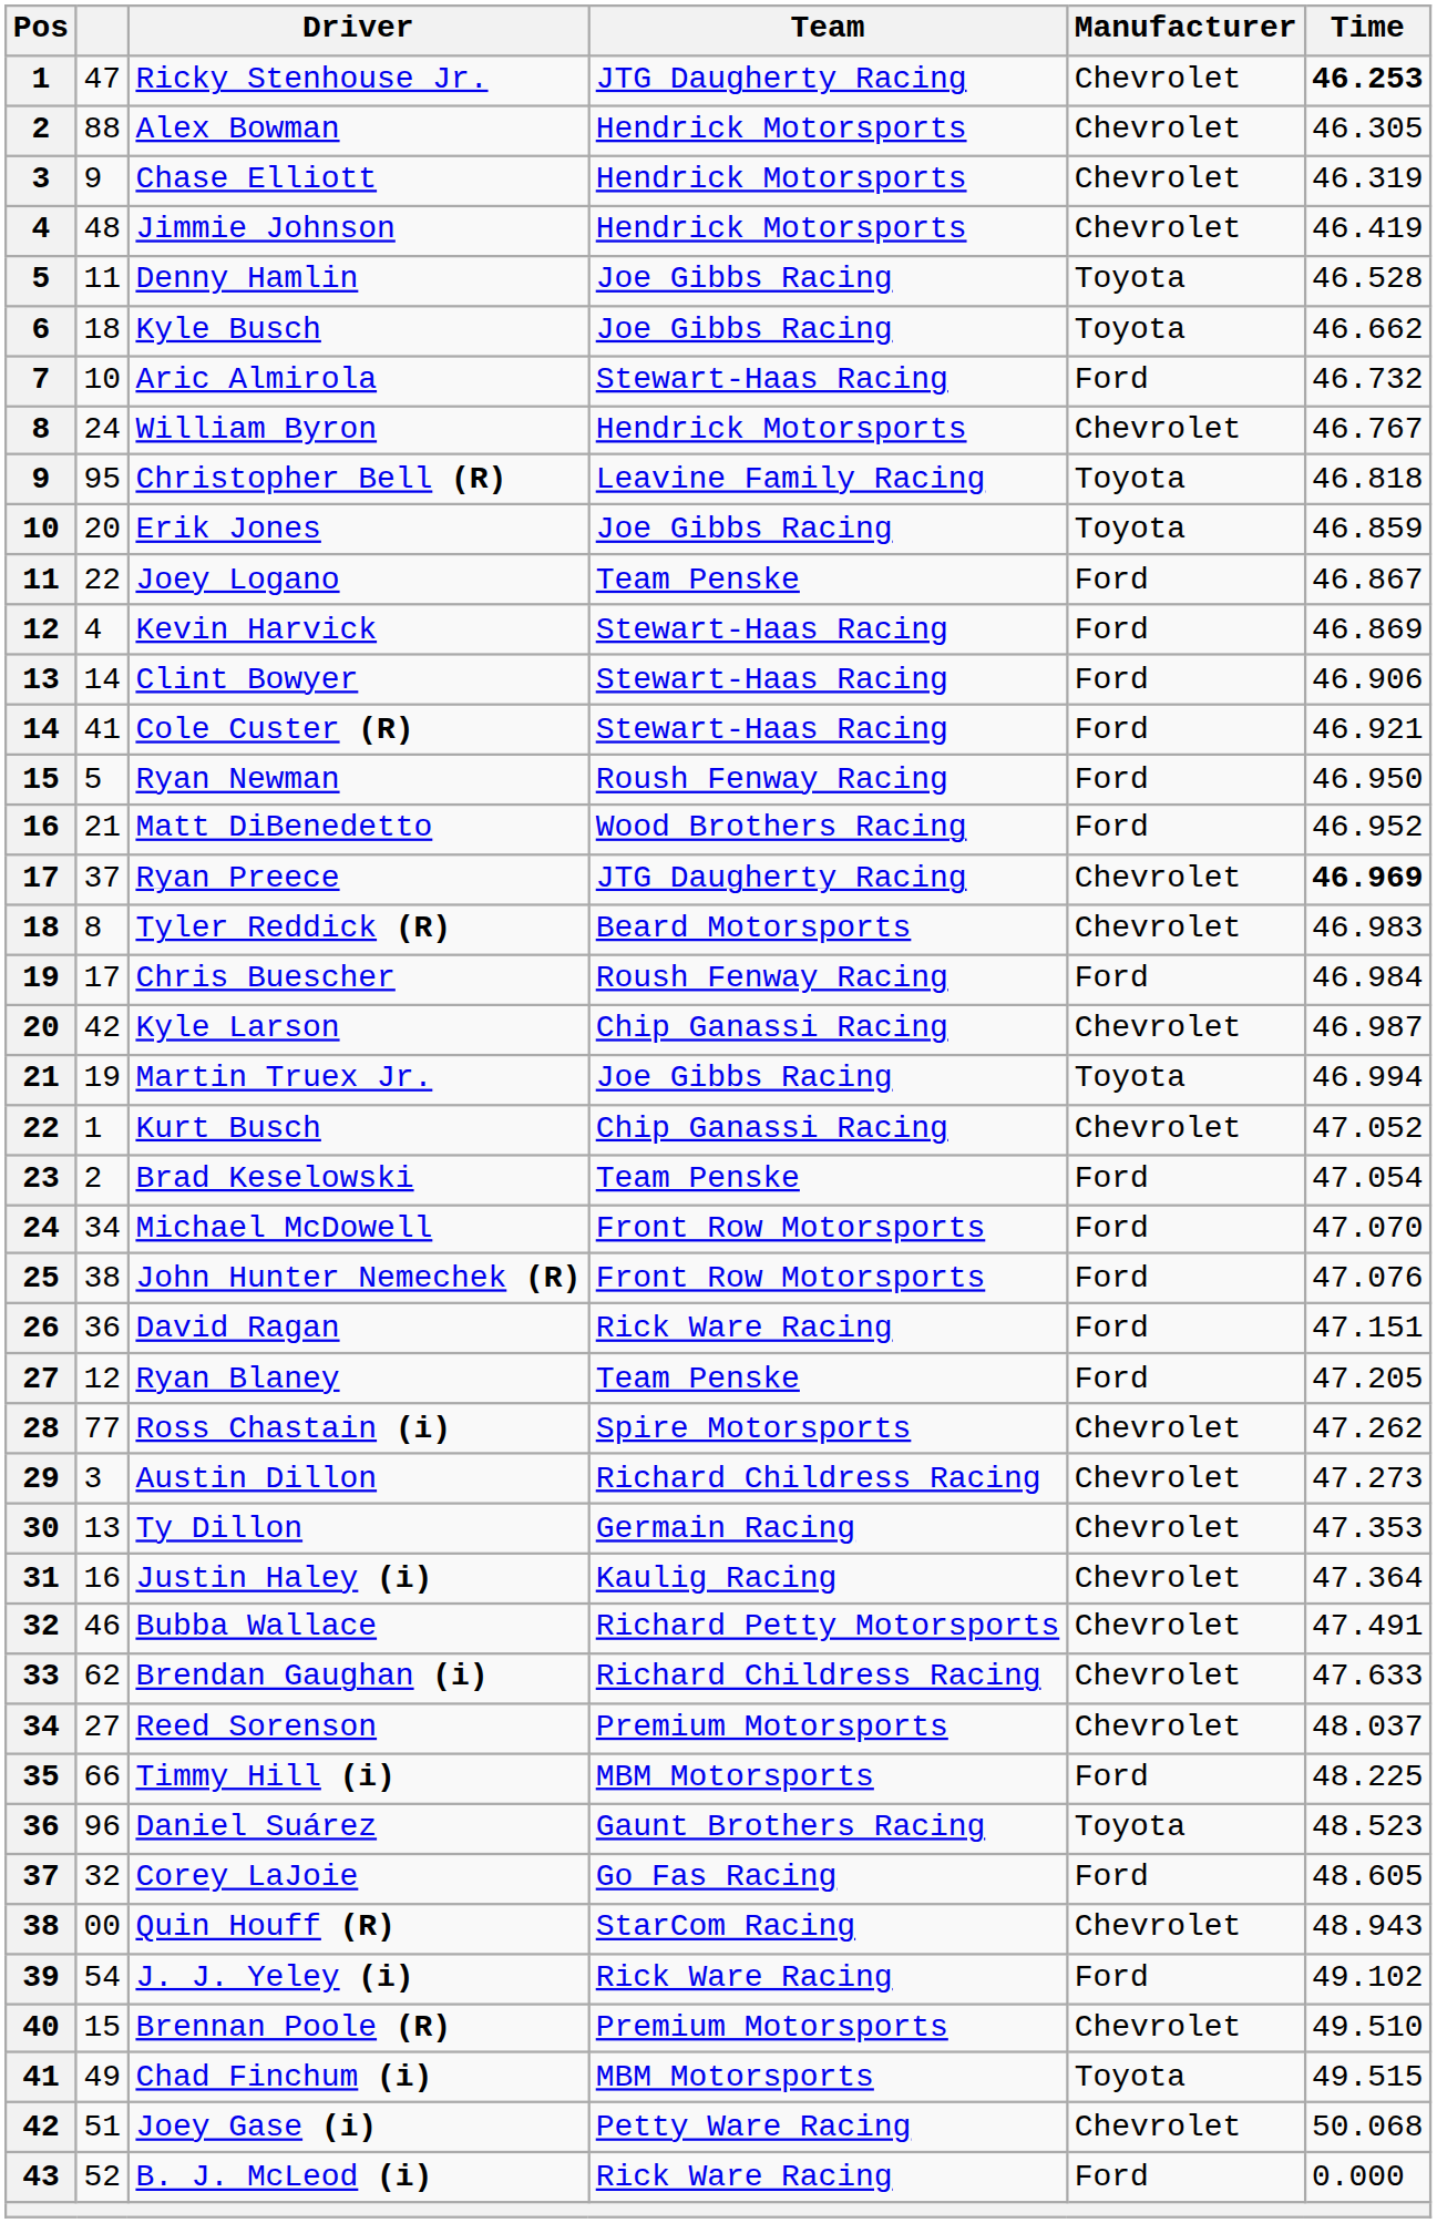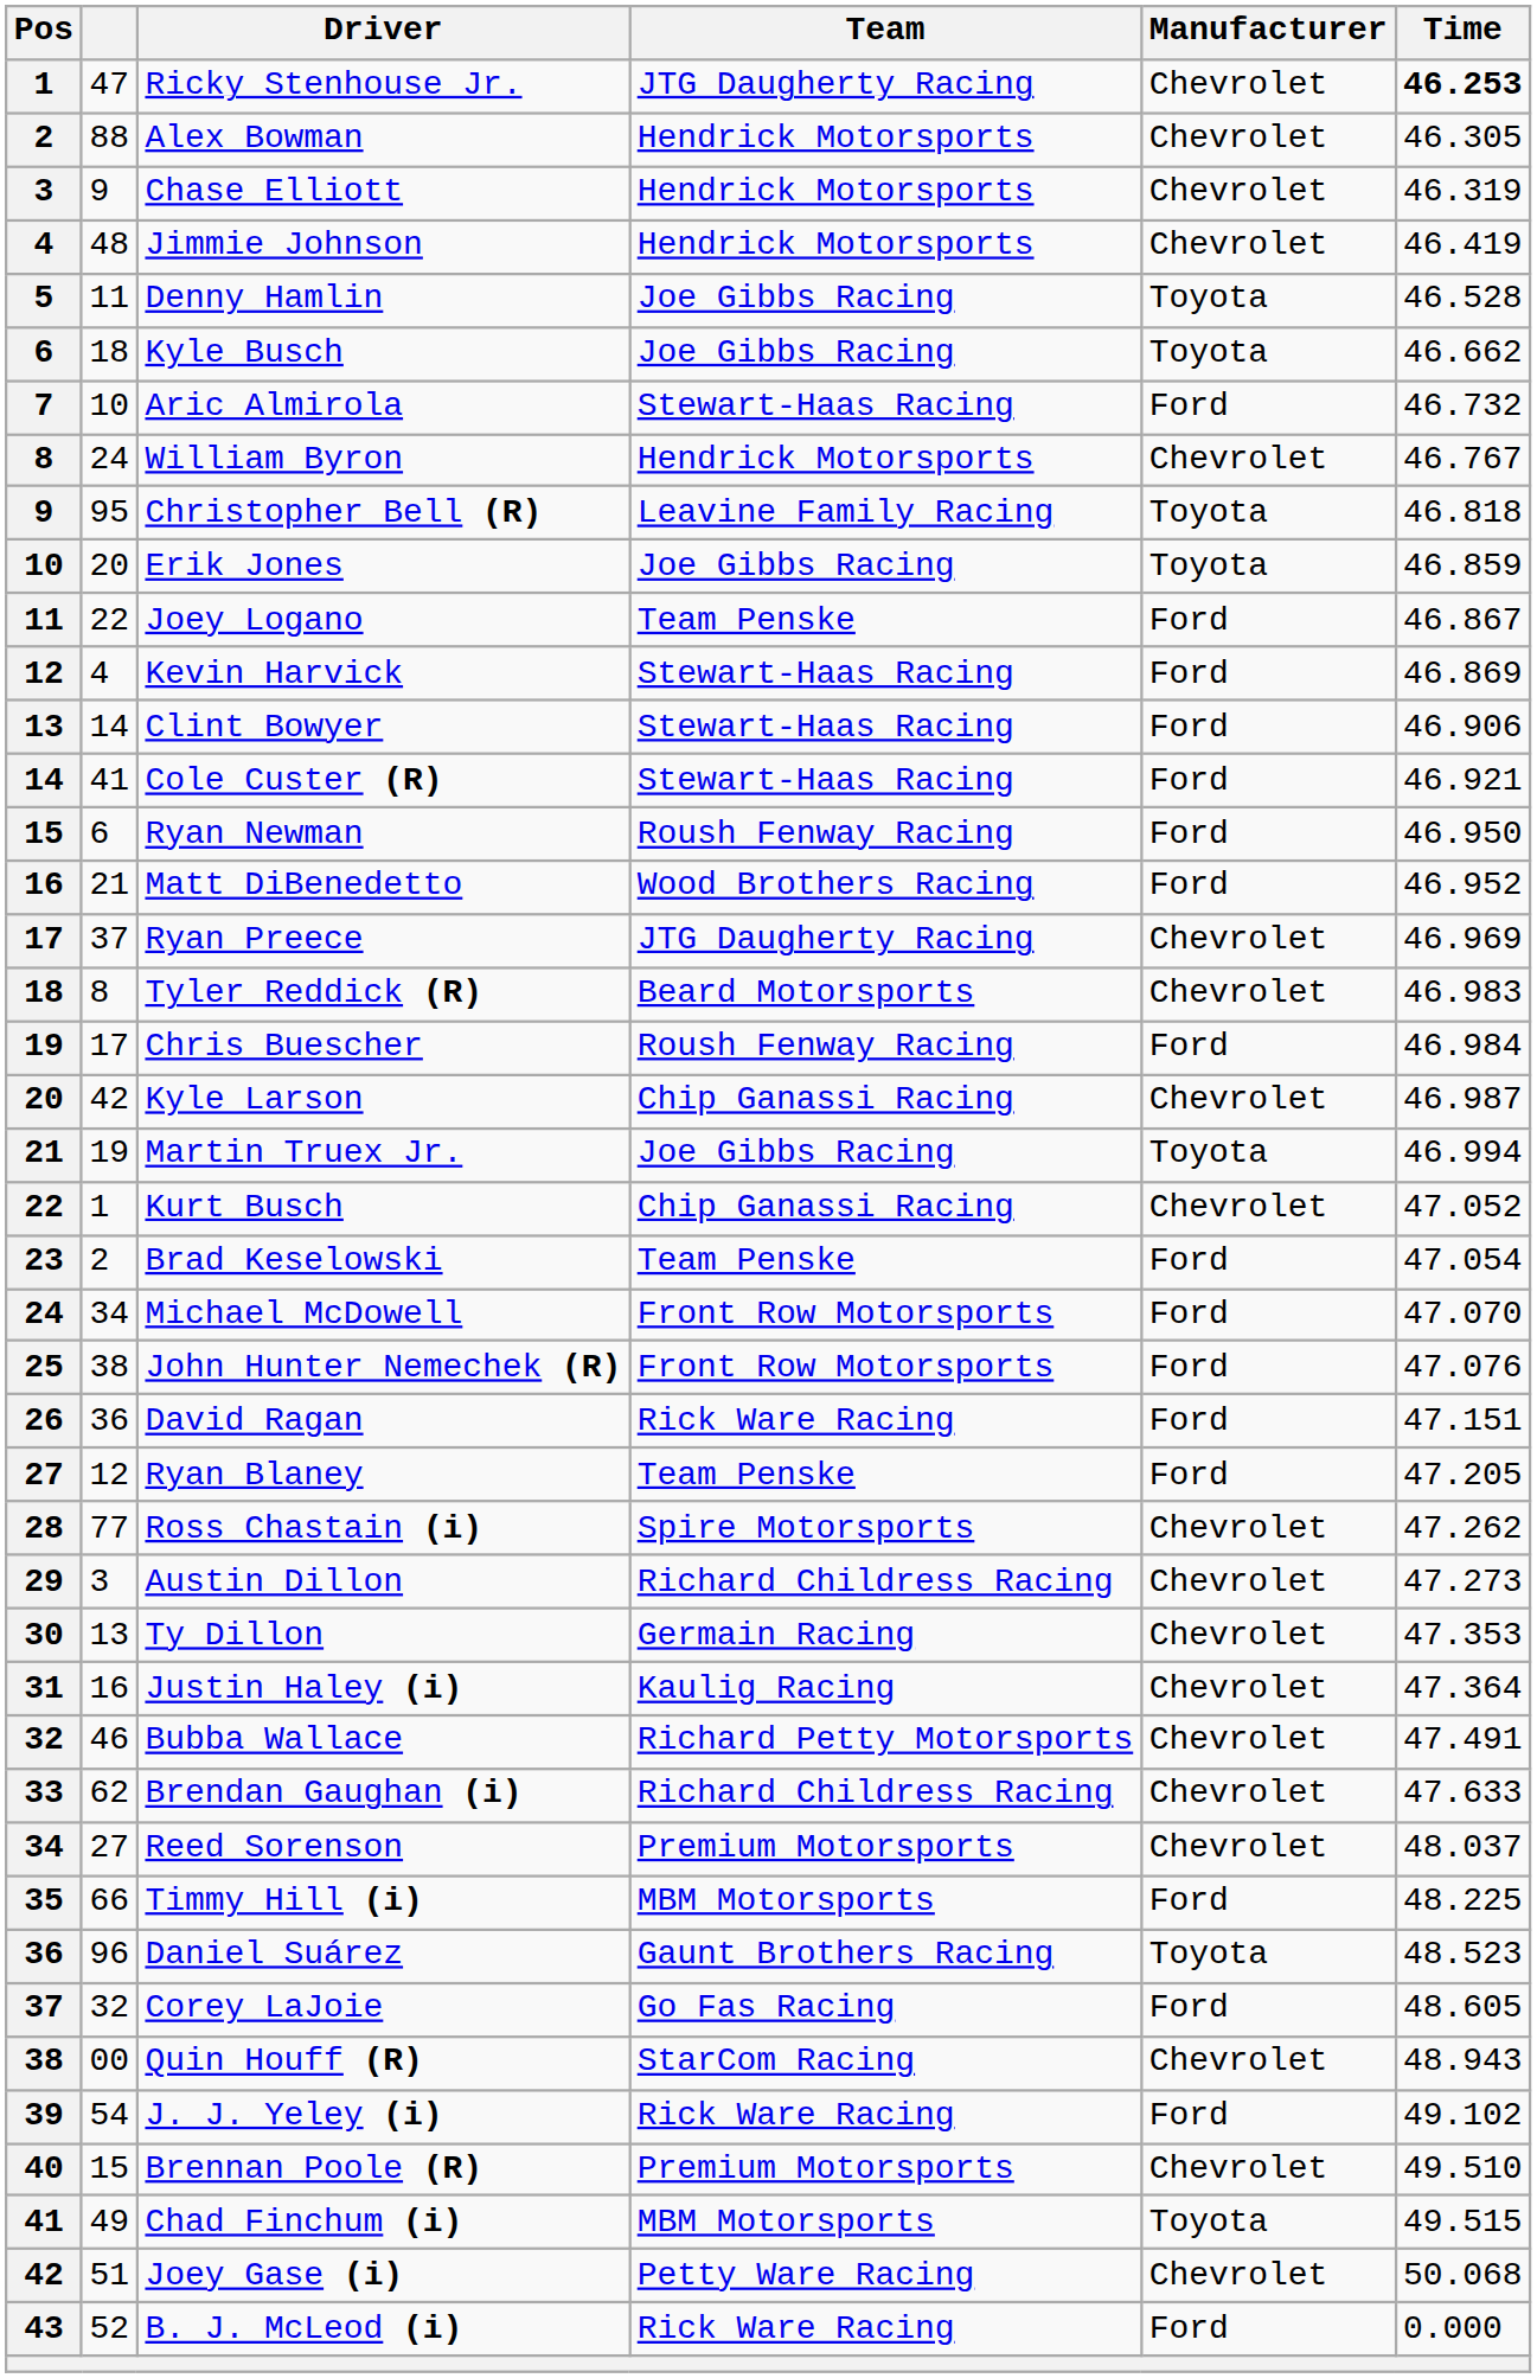Ryan Newman | column 2: 5 -> 6
Ryan Preece | Time: bold -> normal
